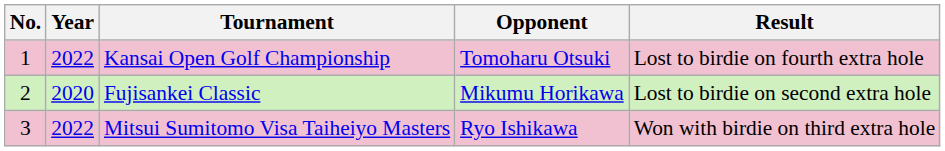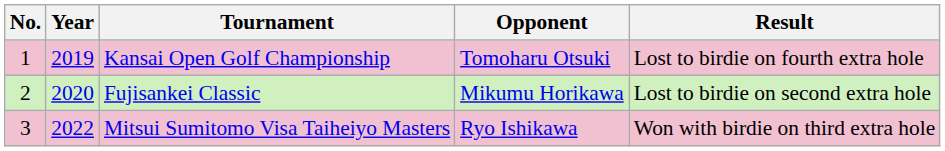Kansai Open Golf Championship | Year: 2022 -> 2019
